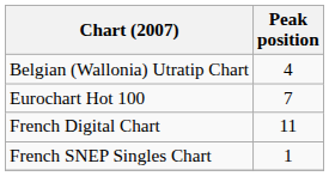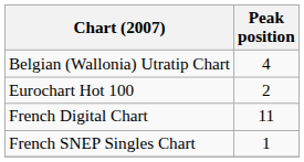Eurochart Hot 100 | Peak position: 7 -> 2
